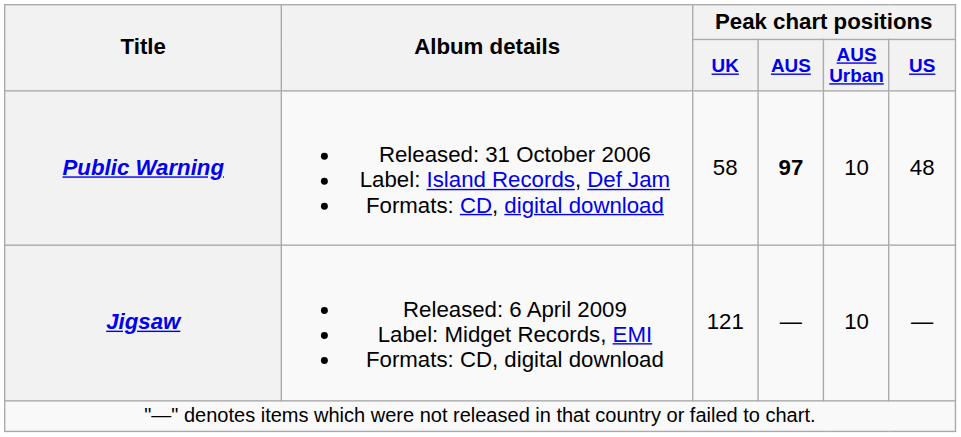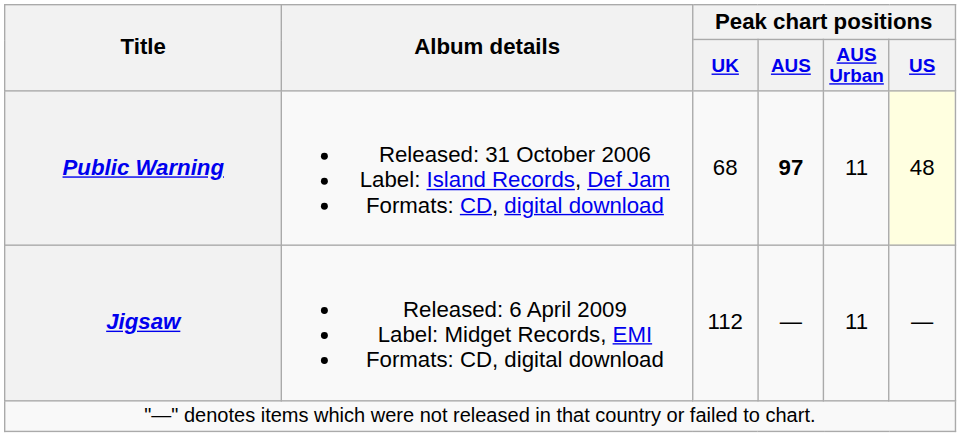Public Warning | Peak chart positions / UK: 58 -> 68
Public Warning | Peak chart positions / AUS Urban: 10 -> 11
Public Warning | Peak chart positions / US: no background -> lightyellow background
Jigsaw | Peak chart positions / UK: 121 -> 112
Jigsaw | Peak chart positions / AUS Urban: 10 -> 11
